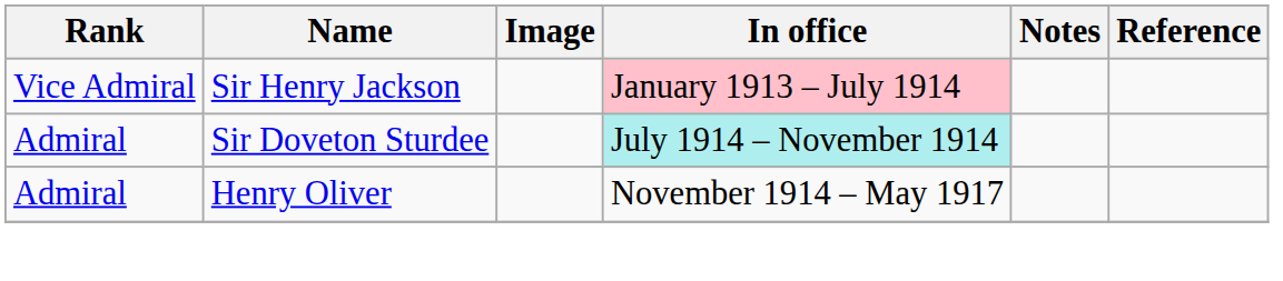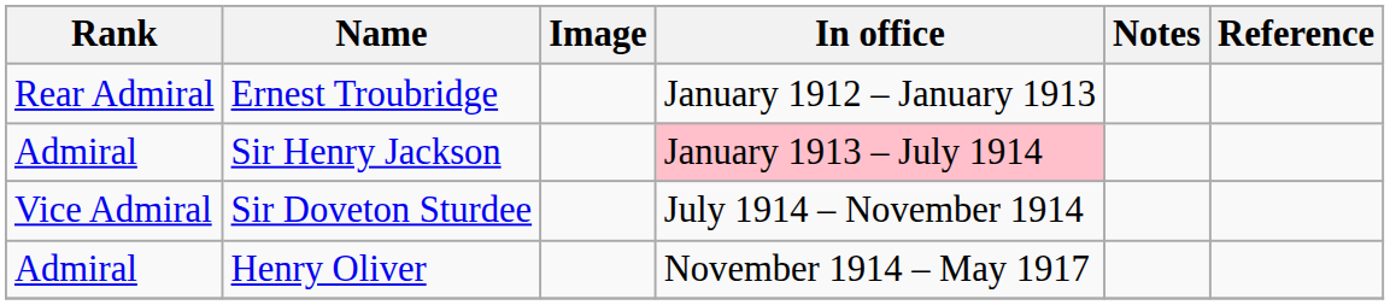+ row: Rear Admiral | Ernest Troubridge | January 1912 – January 1913
Sir Henry Jackson | Rank: Vice Admiral -> Admiral
Sir Doveton Sturdee | Rank: Admiral -> Vice Admiral
Sir Doveton Sturdee | In office: paleturquoise background -> no background
